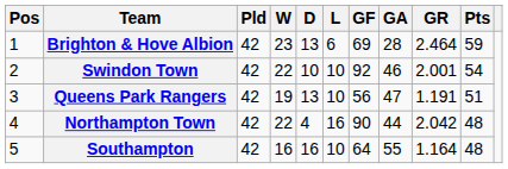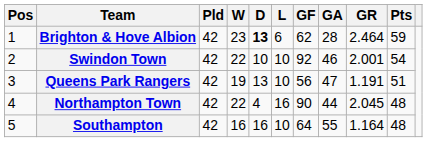Brighton & Hove Albion | D: normal -> bold
Brighton & Hove Albion | GF: 69 -> 62
Northampton Town | GR: 2.042 -> 2.045
